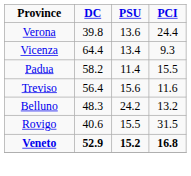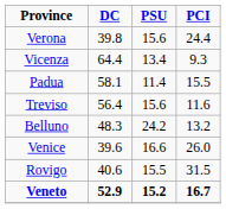Verona | PSU: 13.6 -> 15.6
Padua | DC: 58.2 -> 58.1
+ row: Venice | 39.6 | 16.6 | 26.0
Veneto | PCI: 16.8 -> 16.7
